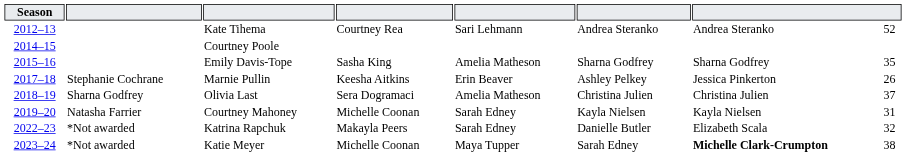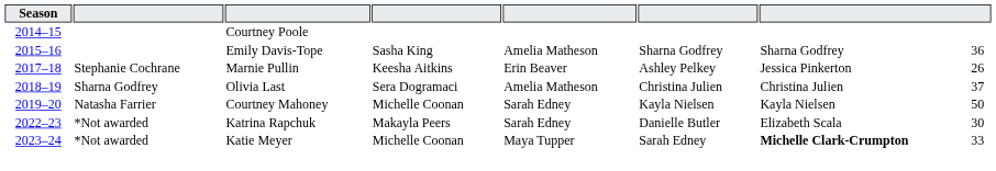- row: 2012–13 | Kate Tihema | Courtney Rea | Sari Lehmann | Andrea Steranko | Andrea Steranko | 52
Emily Davis-Tope | column 8: 35 -> 36
Courtney Mahoney | column 8: 31 -> 50
Katrina Rapchuk | column 8: 32 -> 30
Katie Meyer | column 8: 38 -> 33
